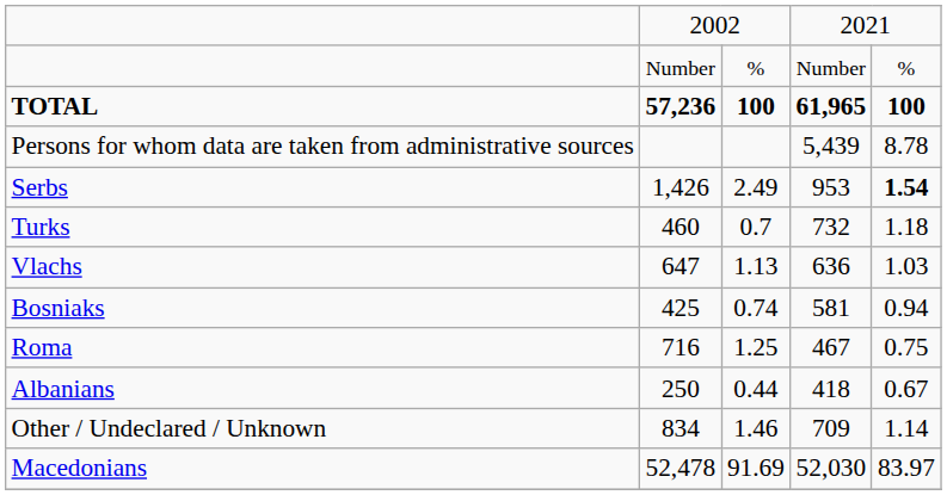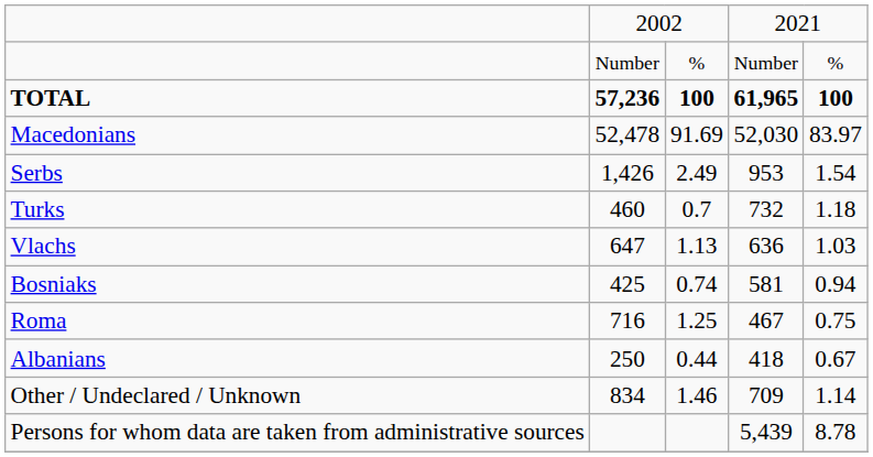rows swapped: Macedonians <-> Persons for whom data are taken from administrative sources
Serbs | column 5: bold -> normal
